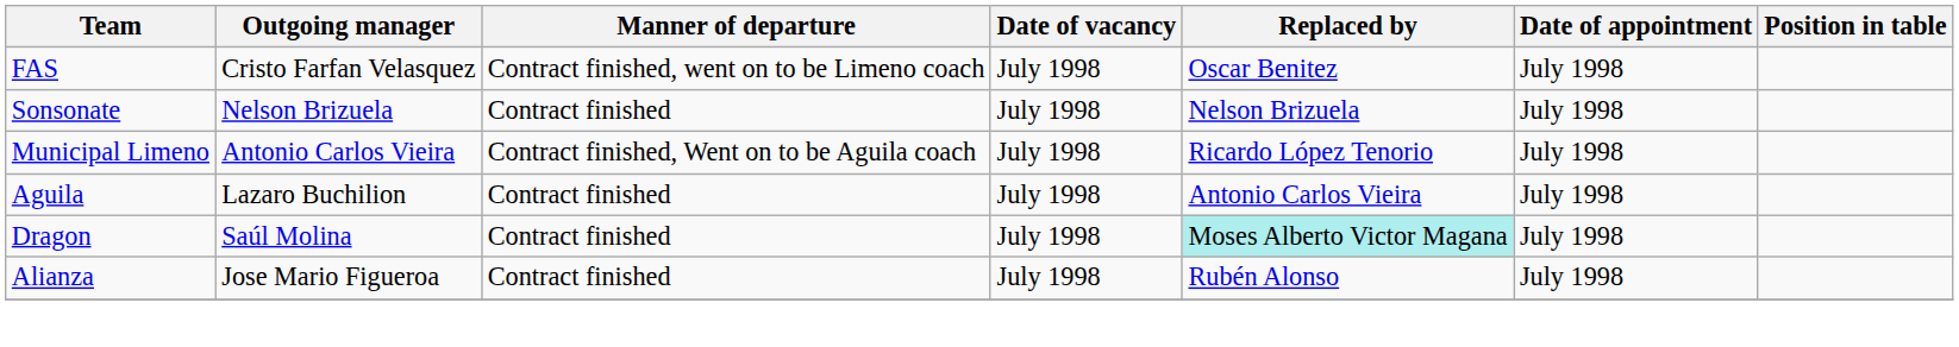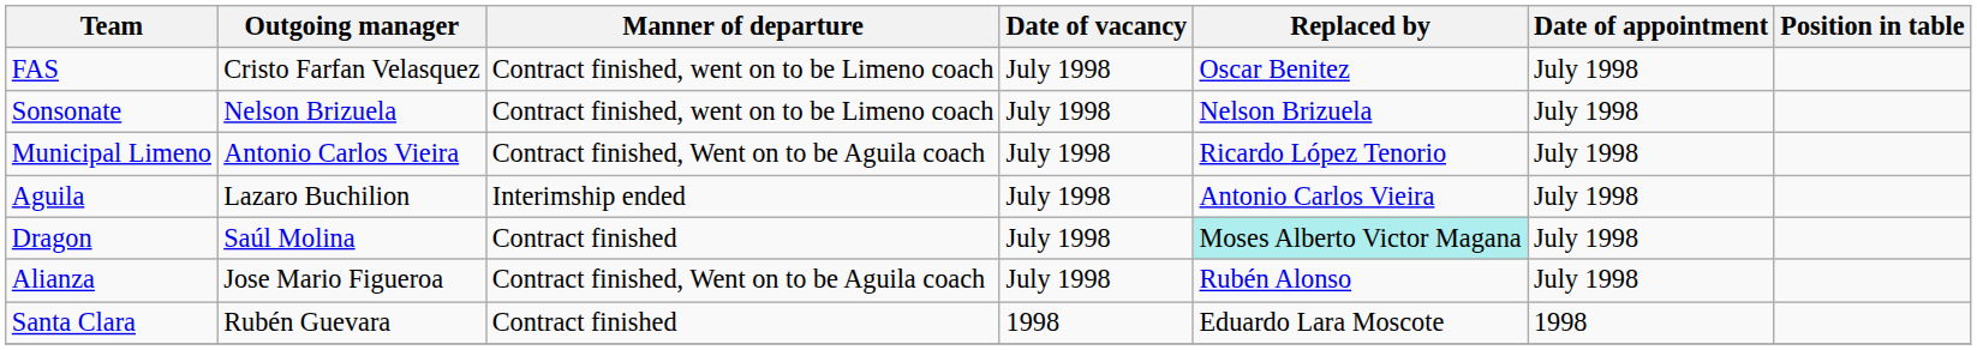Sonsonate | Manner of departure: Contract finished -> Contract finished, went on to be Limeno coach
Aguila | Manner of departure: Contract finished -> Interimship ended
Alianza | Manner of departure: Contract finished -> Contract finished, Went on to be Aguila coach
+ row: Santa Clara | Rubén Guevara | Contract finished | 1998 | Eduardo Lara Moscote | 1998
